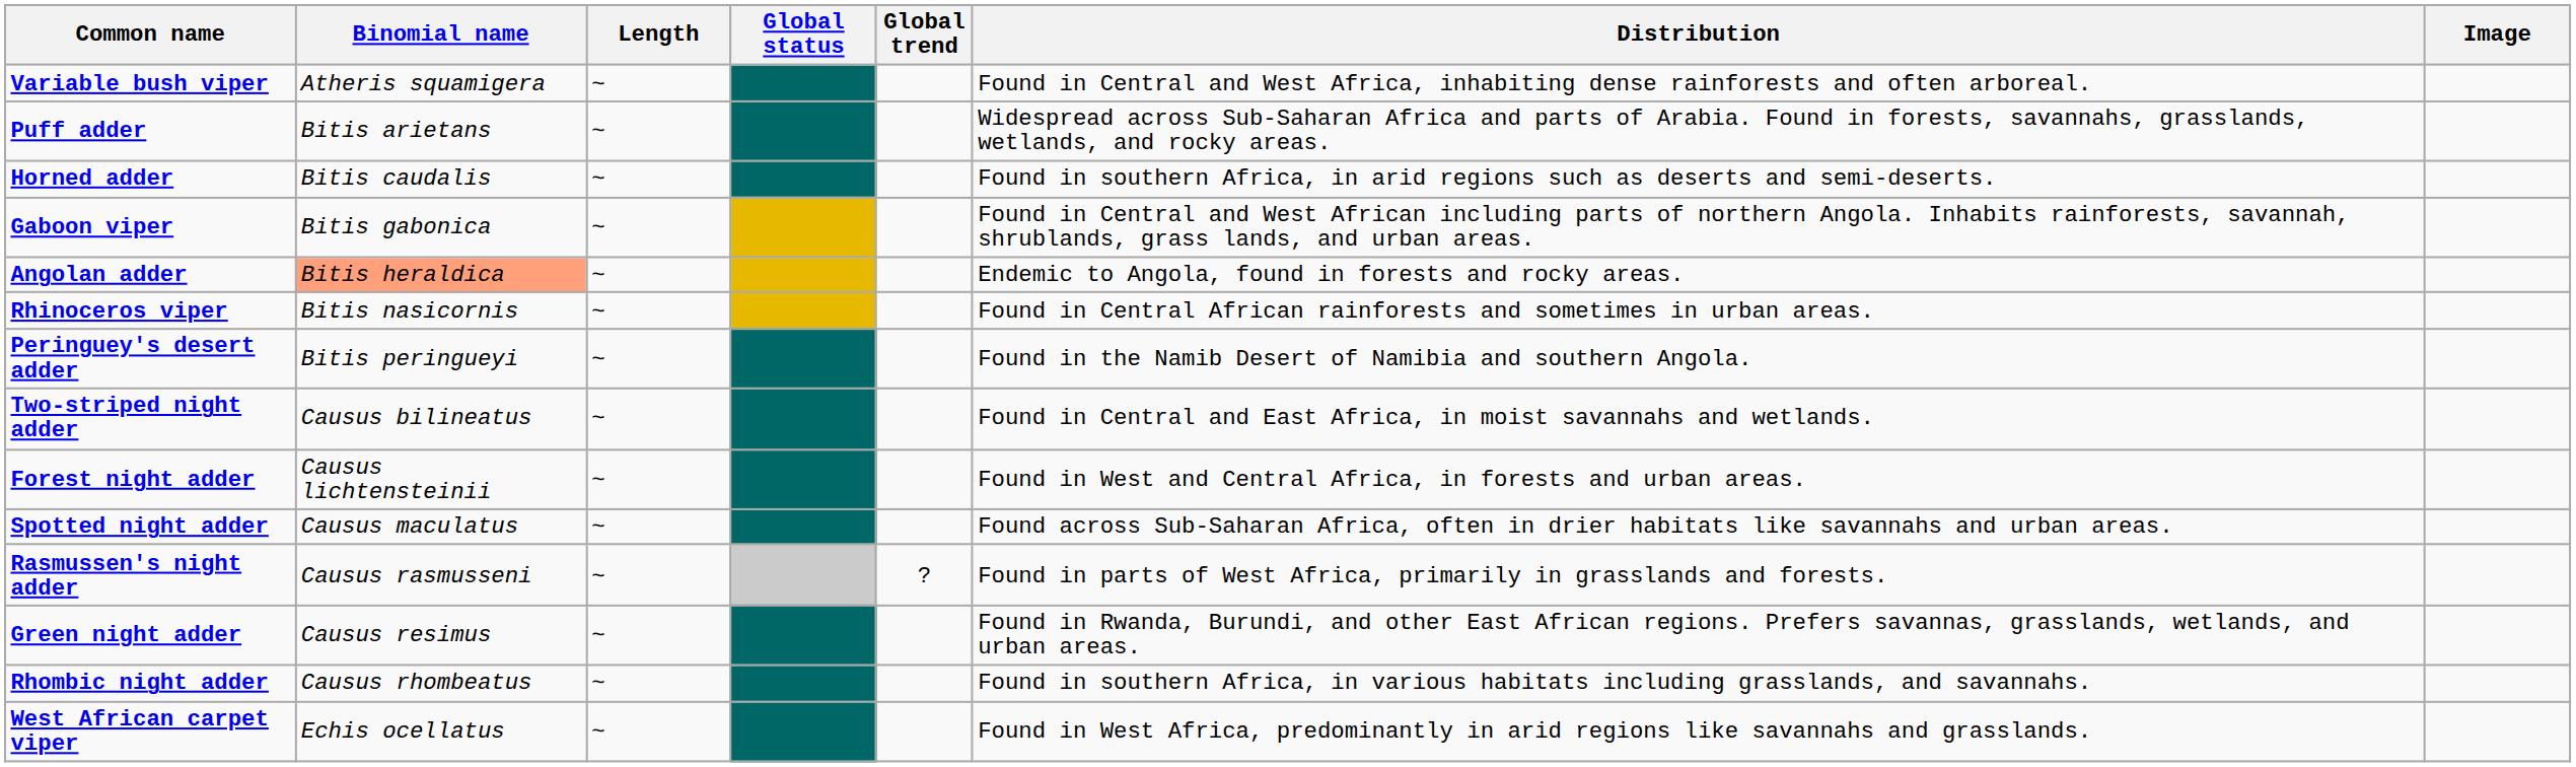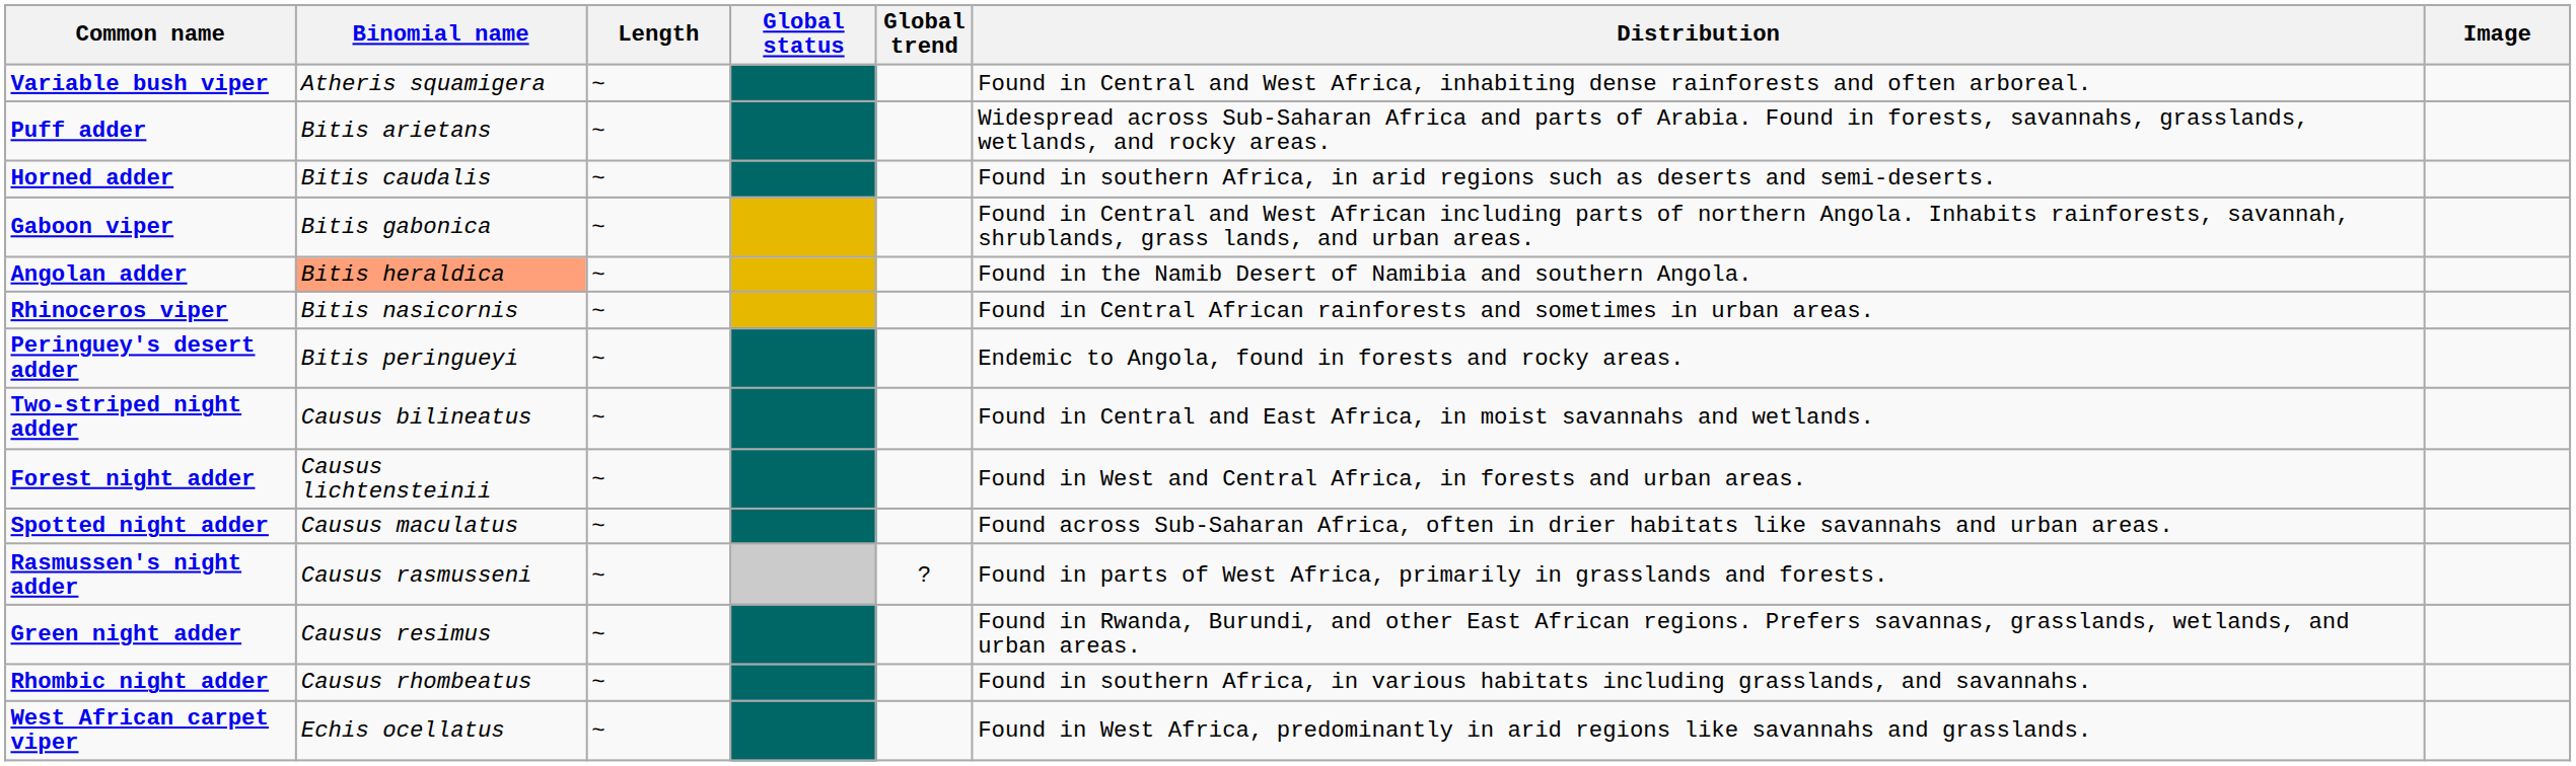Angolan adder | Distribution: Endemic to Angola, found in forests and rocky areas. -> Found in the Namib Desert of Namibia and southern Angola.
Peringuey's desert adder | Distribution: Found in the Namib Desert of Namibia and southern Angola. -> Endemic to Angola, found in forests and rocky areas.
